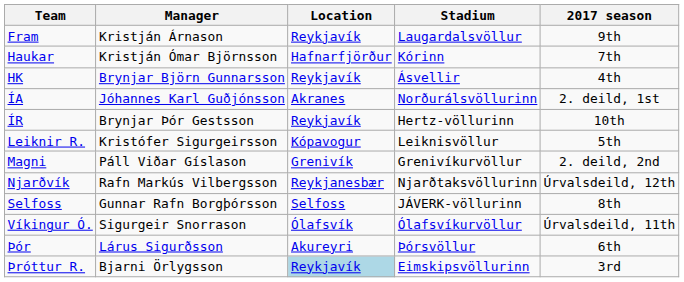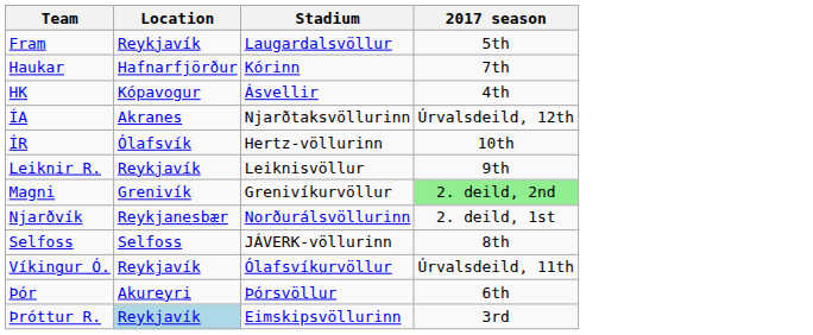- column: Manager | Kristján Árnason | Kristján Ómar Björnsson | Brynjar Björn Gunnarsson | Jóhannes Karl Guðjónsson | Brynjar Þór Gestsson | Kristófer Sigurgeirsson | Páll Viðar Gíslason | Rafn Markús Vilbergsson | Gunnar Rafn Borgþórsson | Sigurgeir Snorrason | Lárus Sigurðsson | Bjarni Örlygsson
Fram | 2017 season: 9th -> 5th
HK | Location: Reykjavík -> Kópavogur
ÍA | Stadium: Norðurálsvöllurinn -> Njarðtaksvöllurinn
ÍA | 2017 season: 2. deild, 1st -> Úrvalsdeild, 12th
ÍR | Location: Reykjavík -> Ólafsvík
Leiknir R. | Location: Kópavogur -> Reykjavík
Leiknir R. | 2017 season: 5th -> 9th
Magni | 2017 season: no background -> lightgreen background
Njarðvík | Stadium: Njarðtaksvöllurinn -> Norðurálsvöllurinn
Njarðvík | 2017 season: Úrvalsdeild, 12th -> 2. deild, 1st
Víkingur Ó. | Location: Ólafsvík -> Reykjavík
